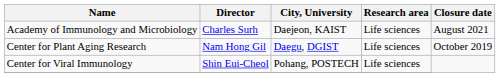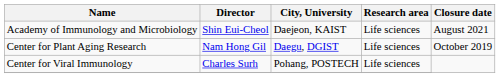Academy of Immunology and Microbiology | Director: Charles Surh -> Shin Eui-Cheol
Center for Viral Immunology | Director: Shin Eui-Cheol -> Charles Surh
